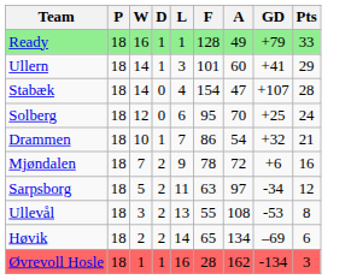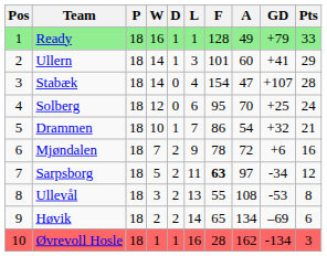+ column: Pos | 1 | 2 | 3 | 4 | 5 | 6 | 7 | 8 | 9 | 10
Sarpsborg | F: normal -> bold
